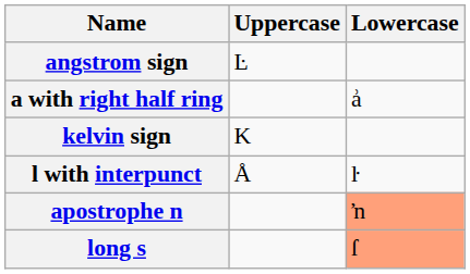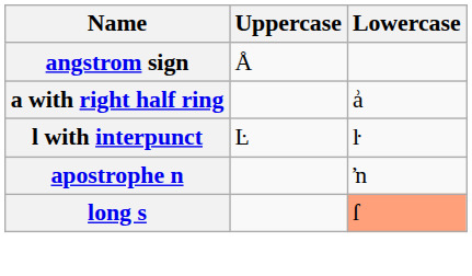angstrom sign | Uppercase: Ŀ -> Å
- row: kelvin sign | K
l with interpunct | Uppercase: Å -> Ŀ
apostrophe n | Lowercase: lightsalmon background -> no background
